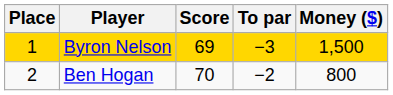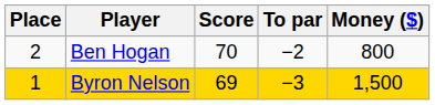rows swapped: Byron Nelson <-> Ben Hogan
